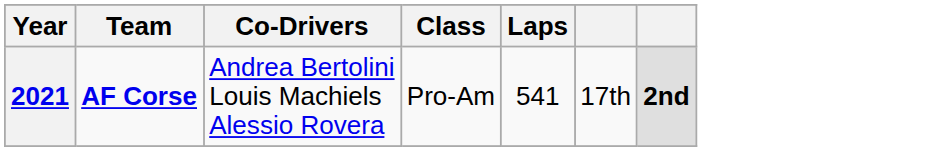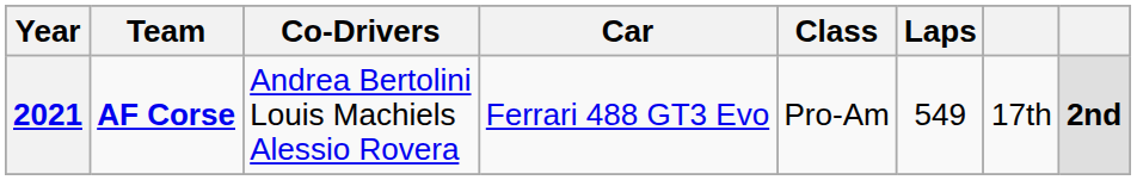+ column: Car | Ferrari 488 GT3 Evo
2021 | Laps: 541 -> 549
